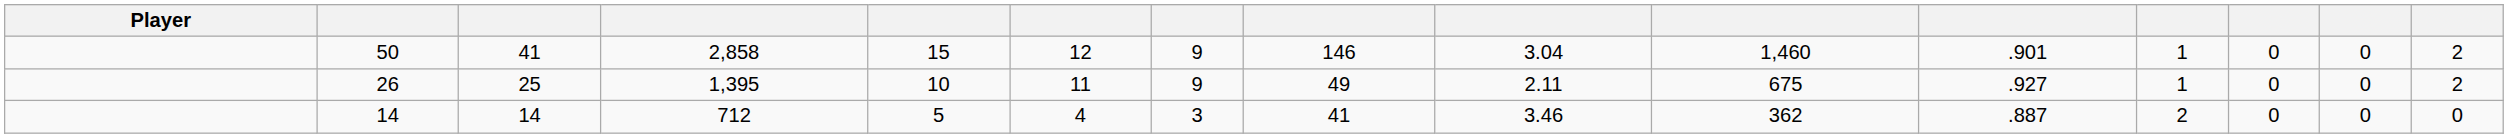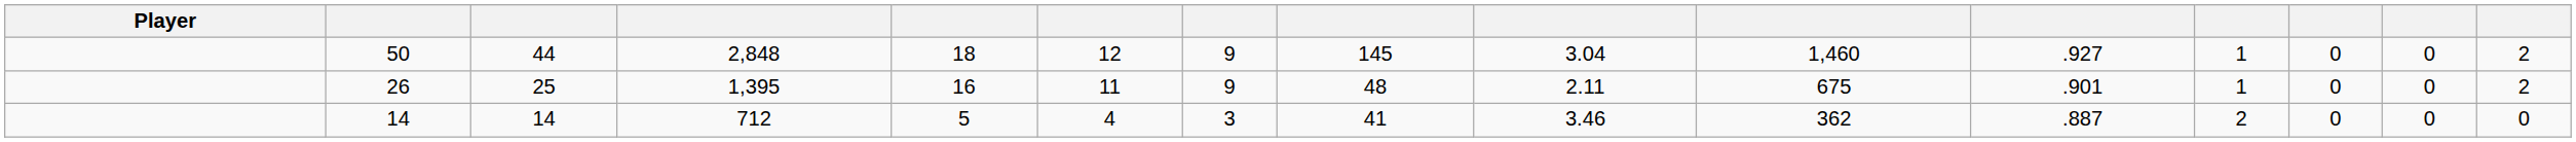50 | column 3: 41 -> 44
50 | column 4: 2,858 -> 2,848
50 | column 5: 15 -> 18
50 | column 8: 146 -> 145
50 | column 11: .901 -> .927
26 | column 5: 10 -> 16
26 | column 8: 49 -> 48
26 | column 11: .927 -> .901
